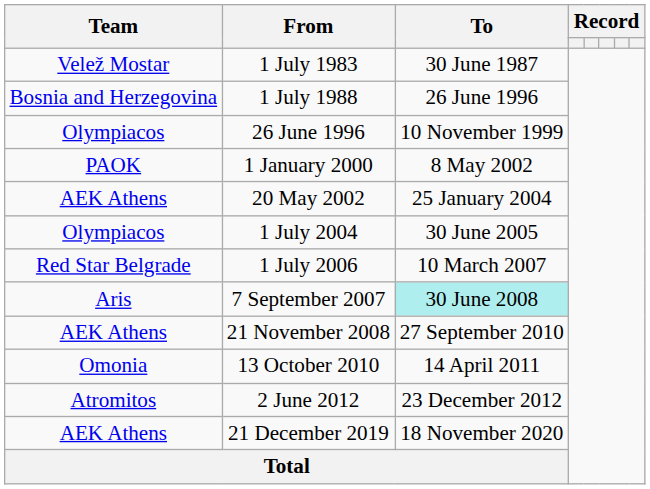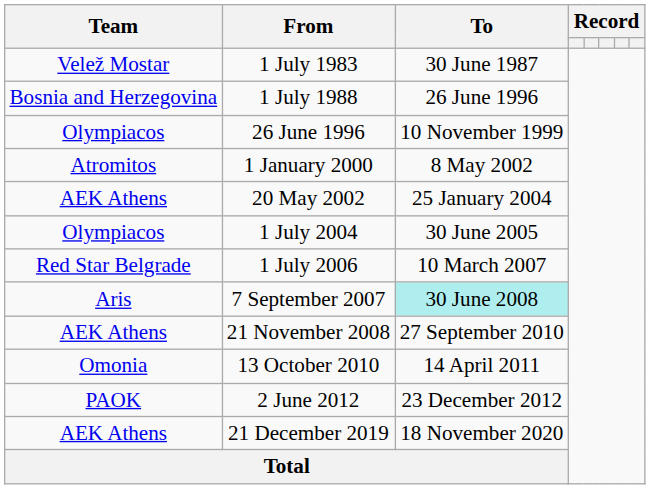1 January 2000 | Team: PAOK -> Atromitos
2 June 2012 | Team: Atromitos -> PAOK
